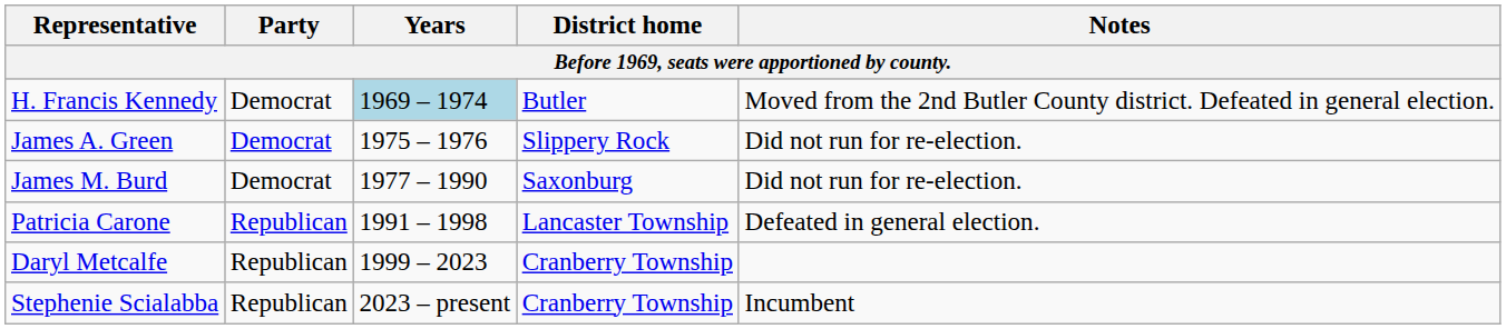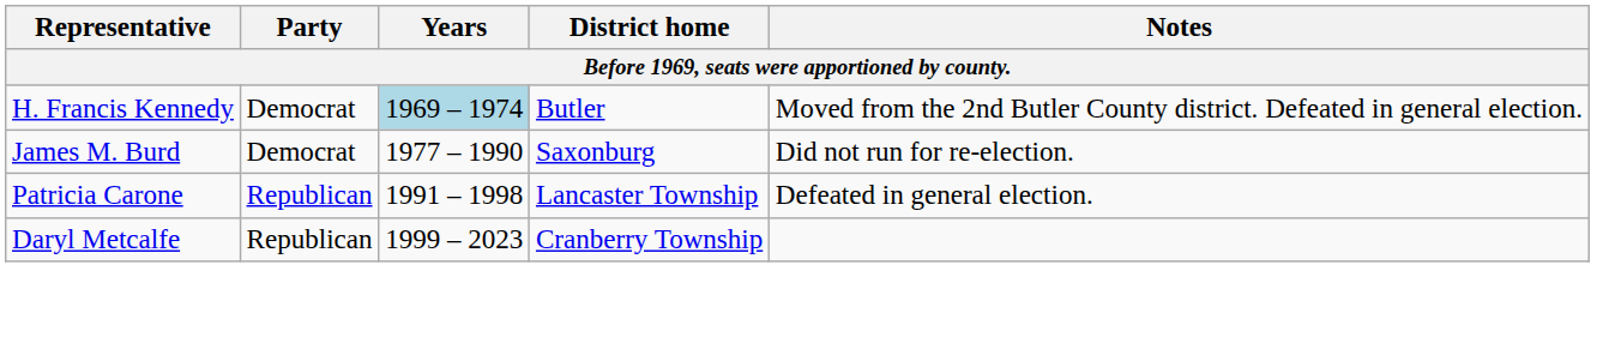- row: James A. Green | Democrat | 1975 – 1976 | Slippery Rock | Did not run for re-election.
- row: Stephenie Scialabba | Republican | 2023 – present | Cranberry Township | Incumbent
